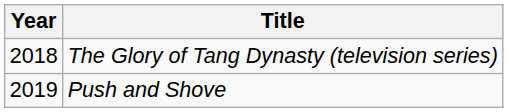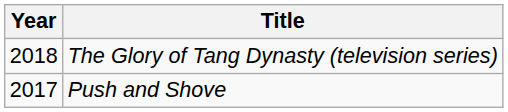Push and Shove | Year: 2019 -> 2017
